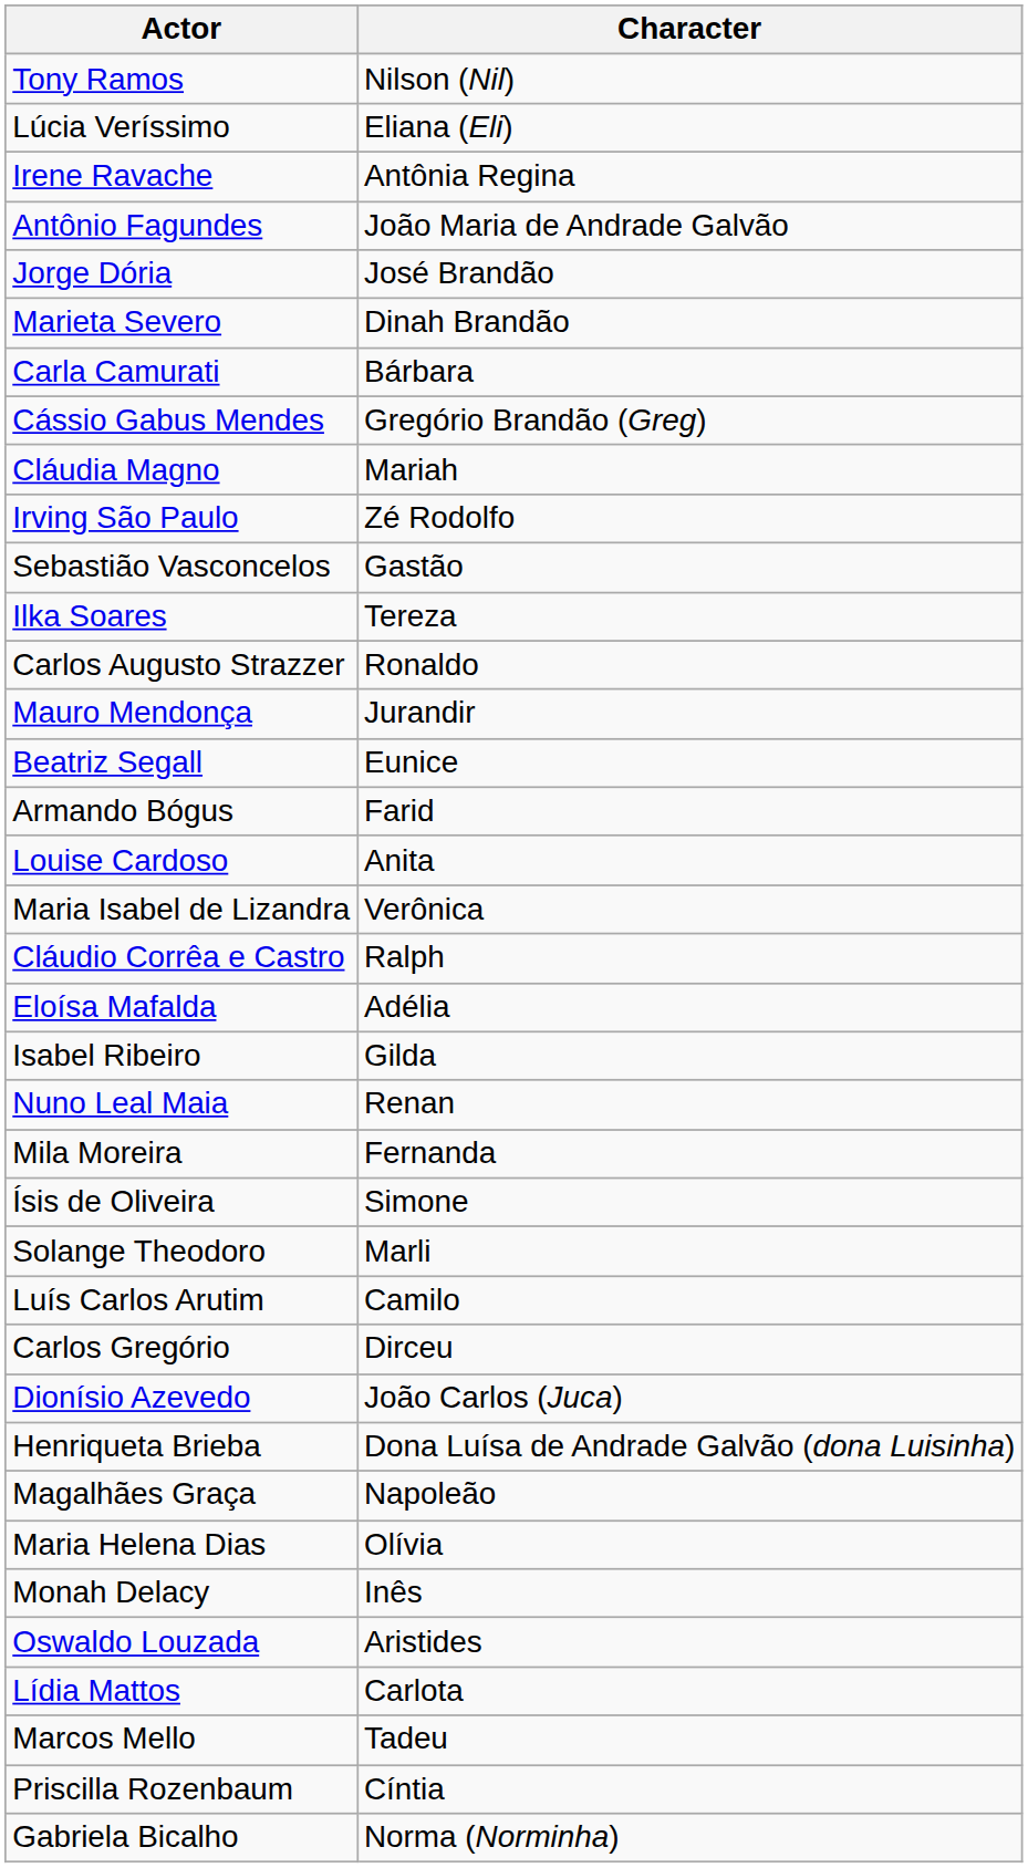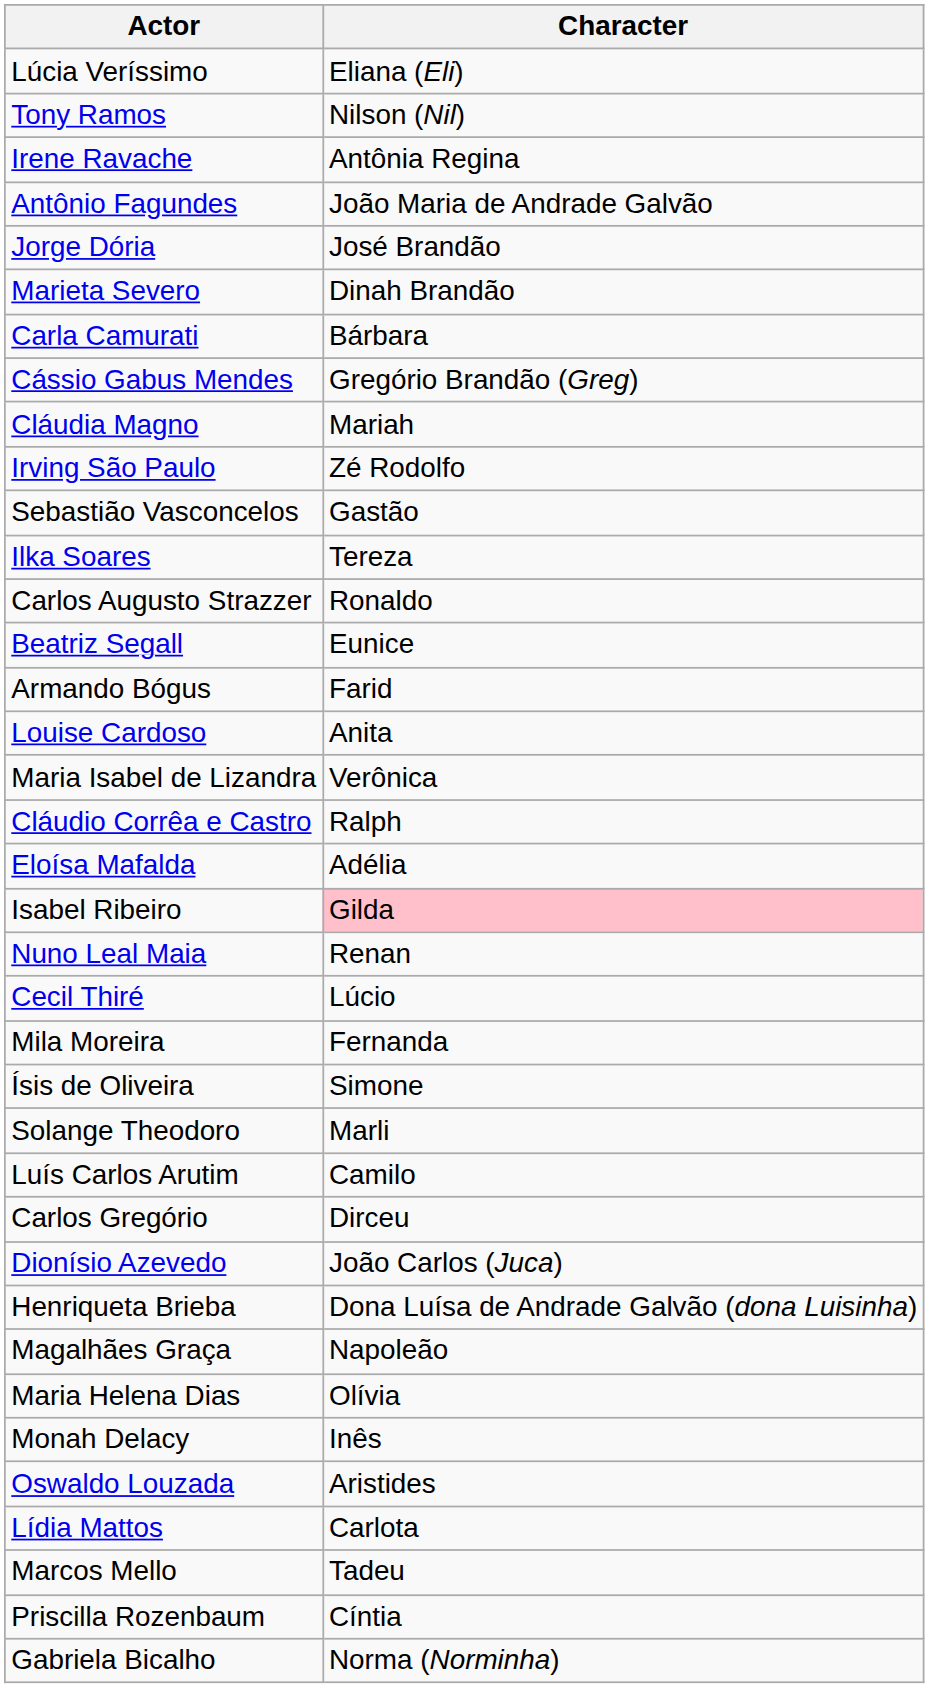rows swapped: Tony Ramos <-> Lúcia Veríssimo
- row: Mauro Mendonça | Jurandir
Isabel Ribeiro | Character: no background -> pink background
+ row: Cecil Thiré | Lúcio
